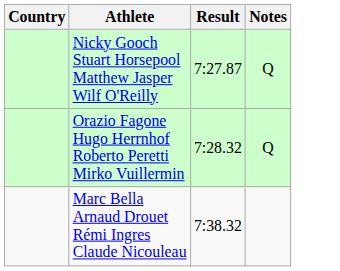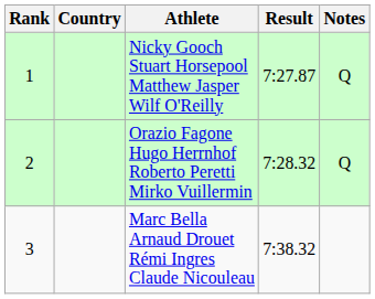+ column: Rank | 1 | 2 | 3
